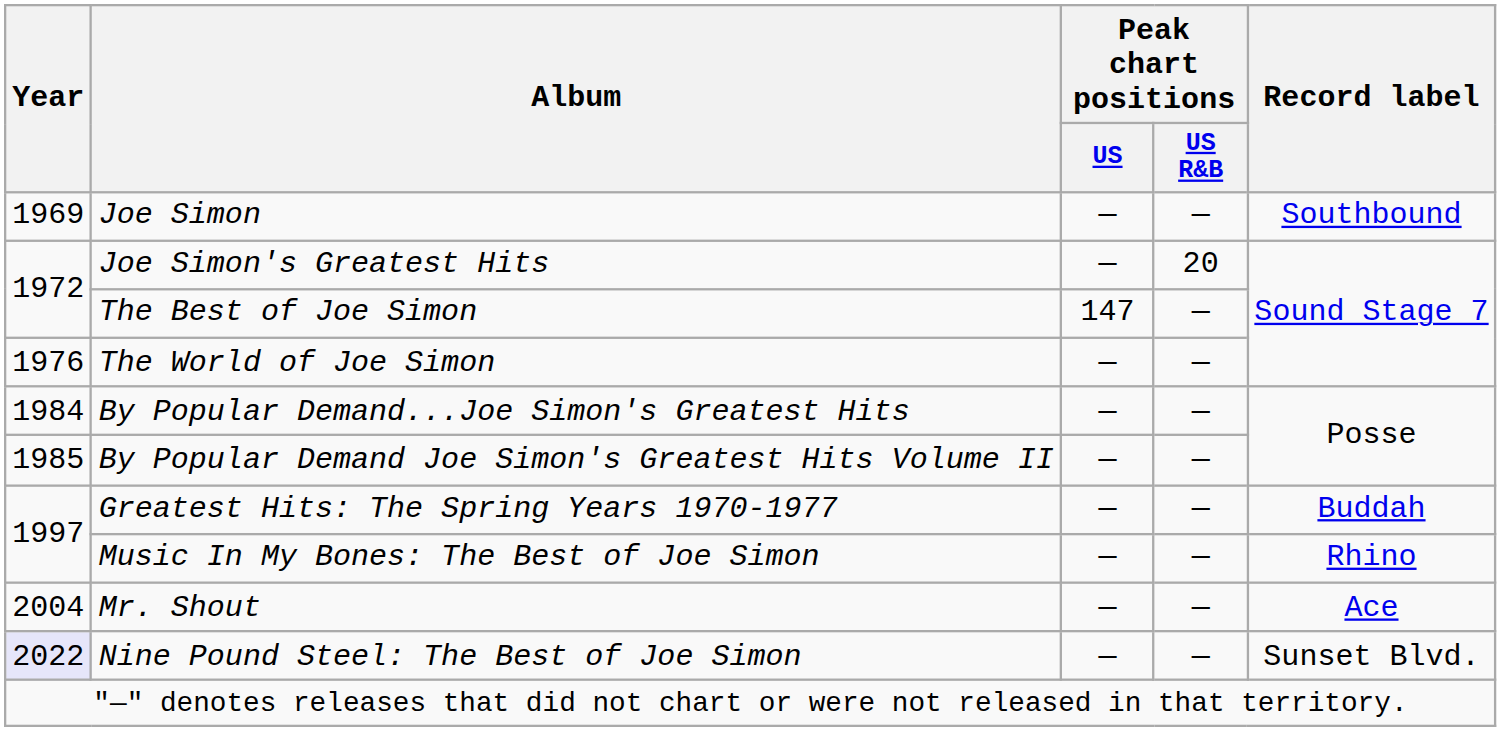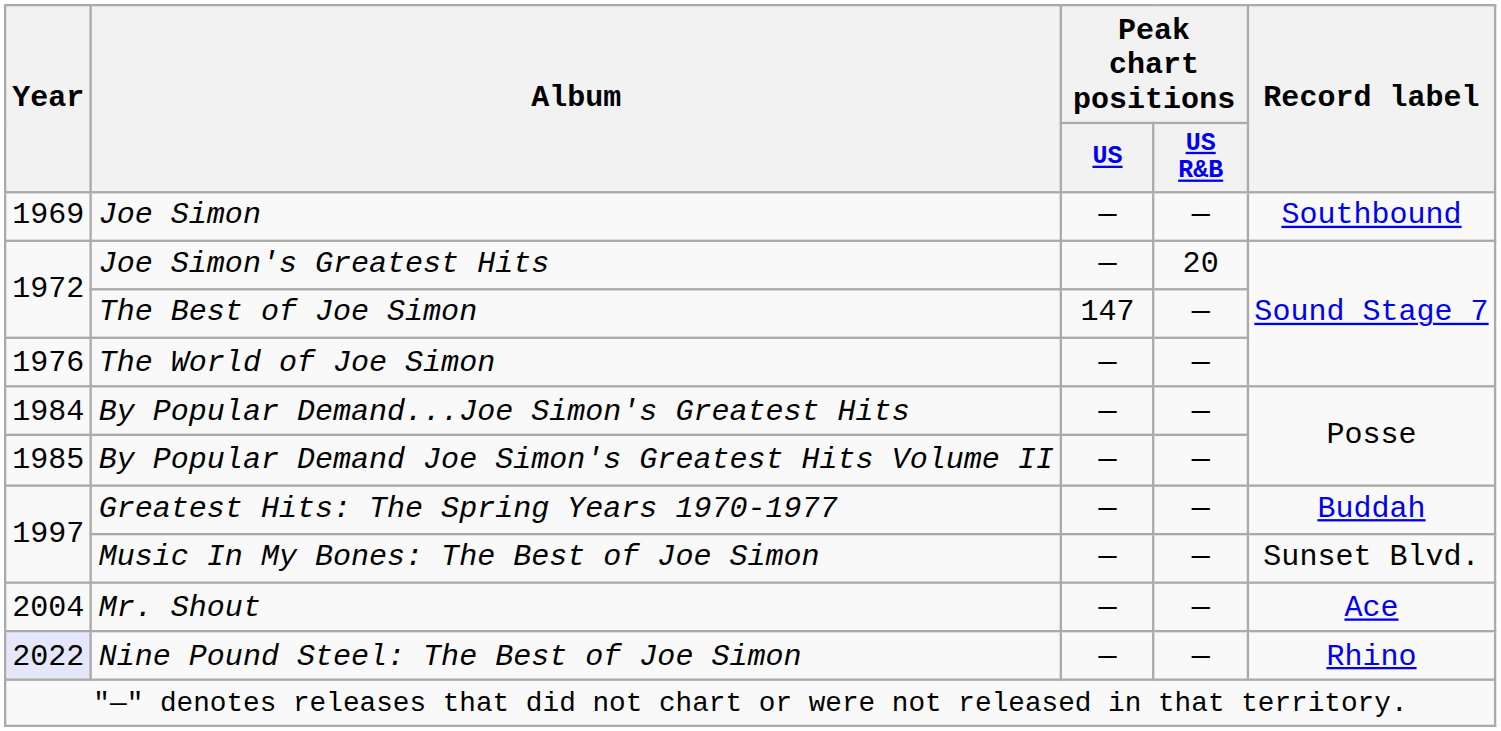Music In My Bones: The Best of Joe Simon | Record label: Rhino -> Sunset Blvd.
Nine Pound Steel: The Best of Joe Simon | Record label: Sunset Blvd. -> Rhino
